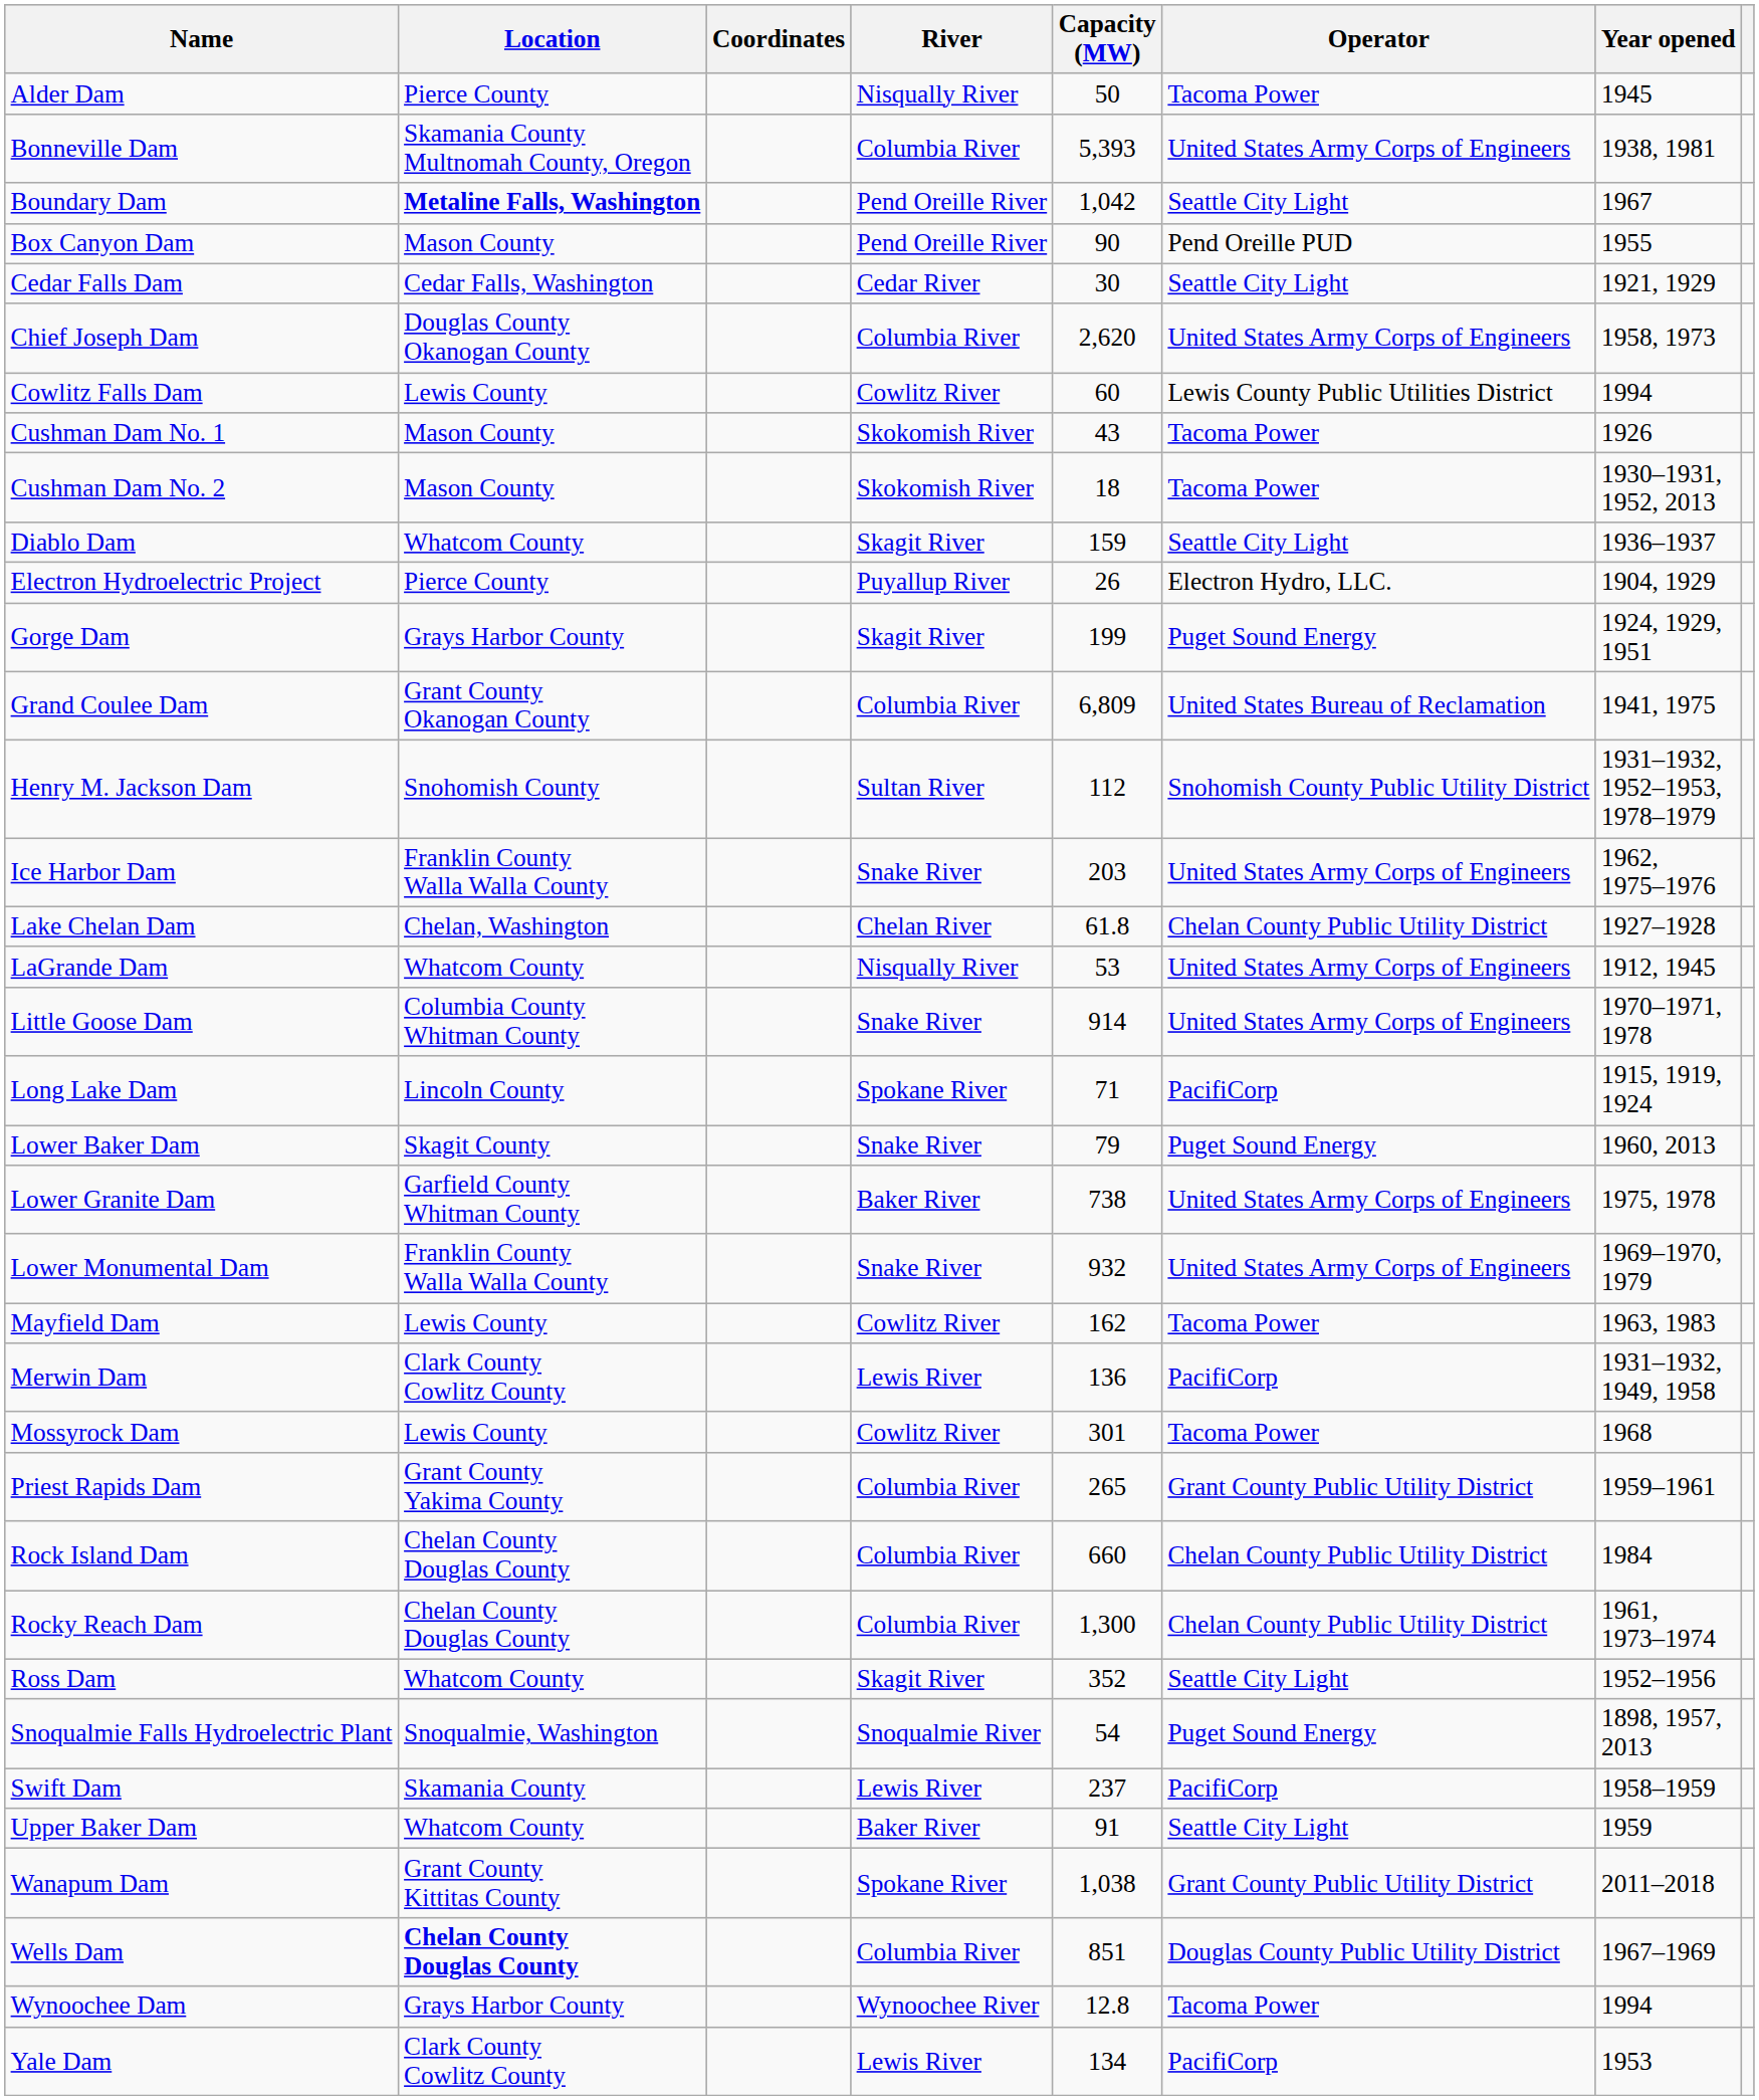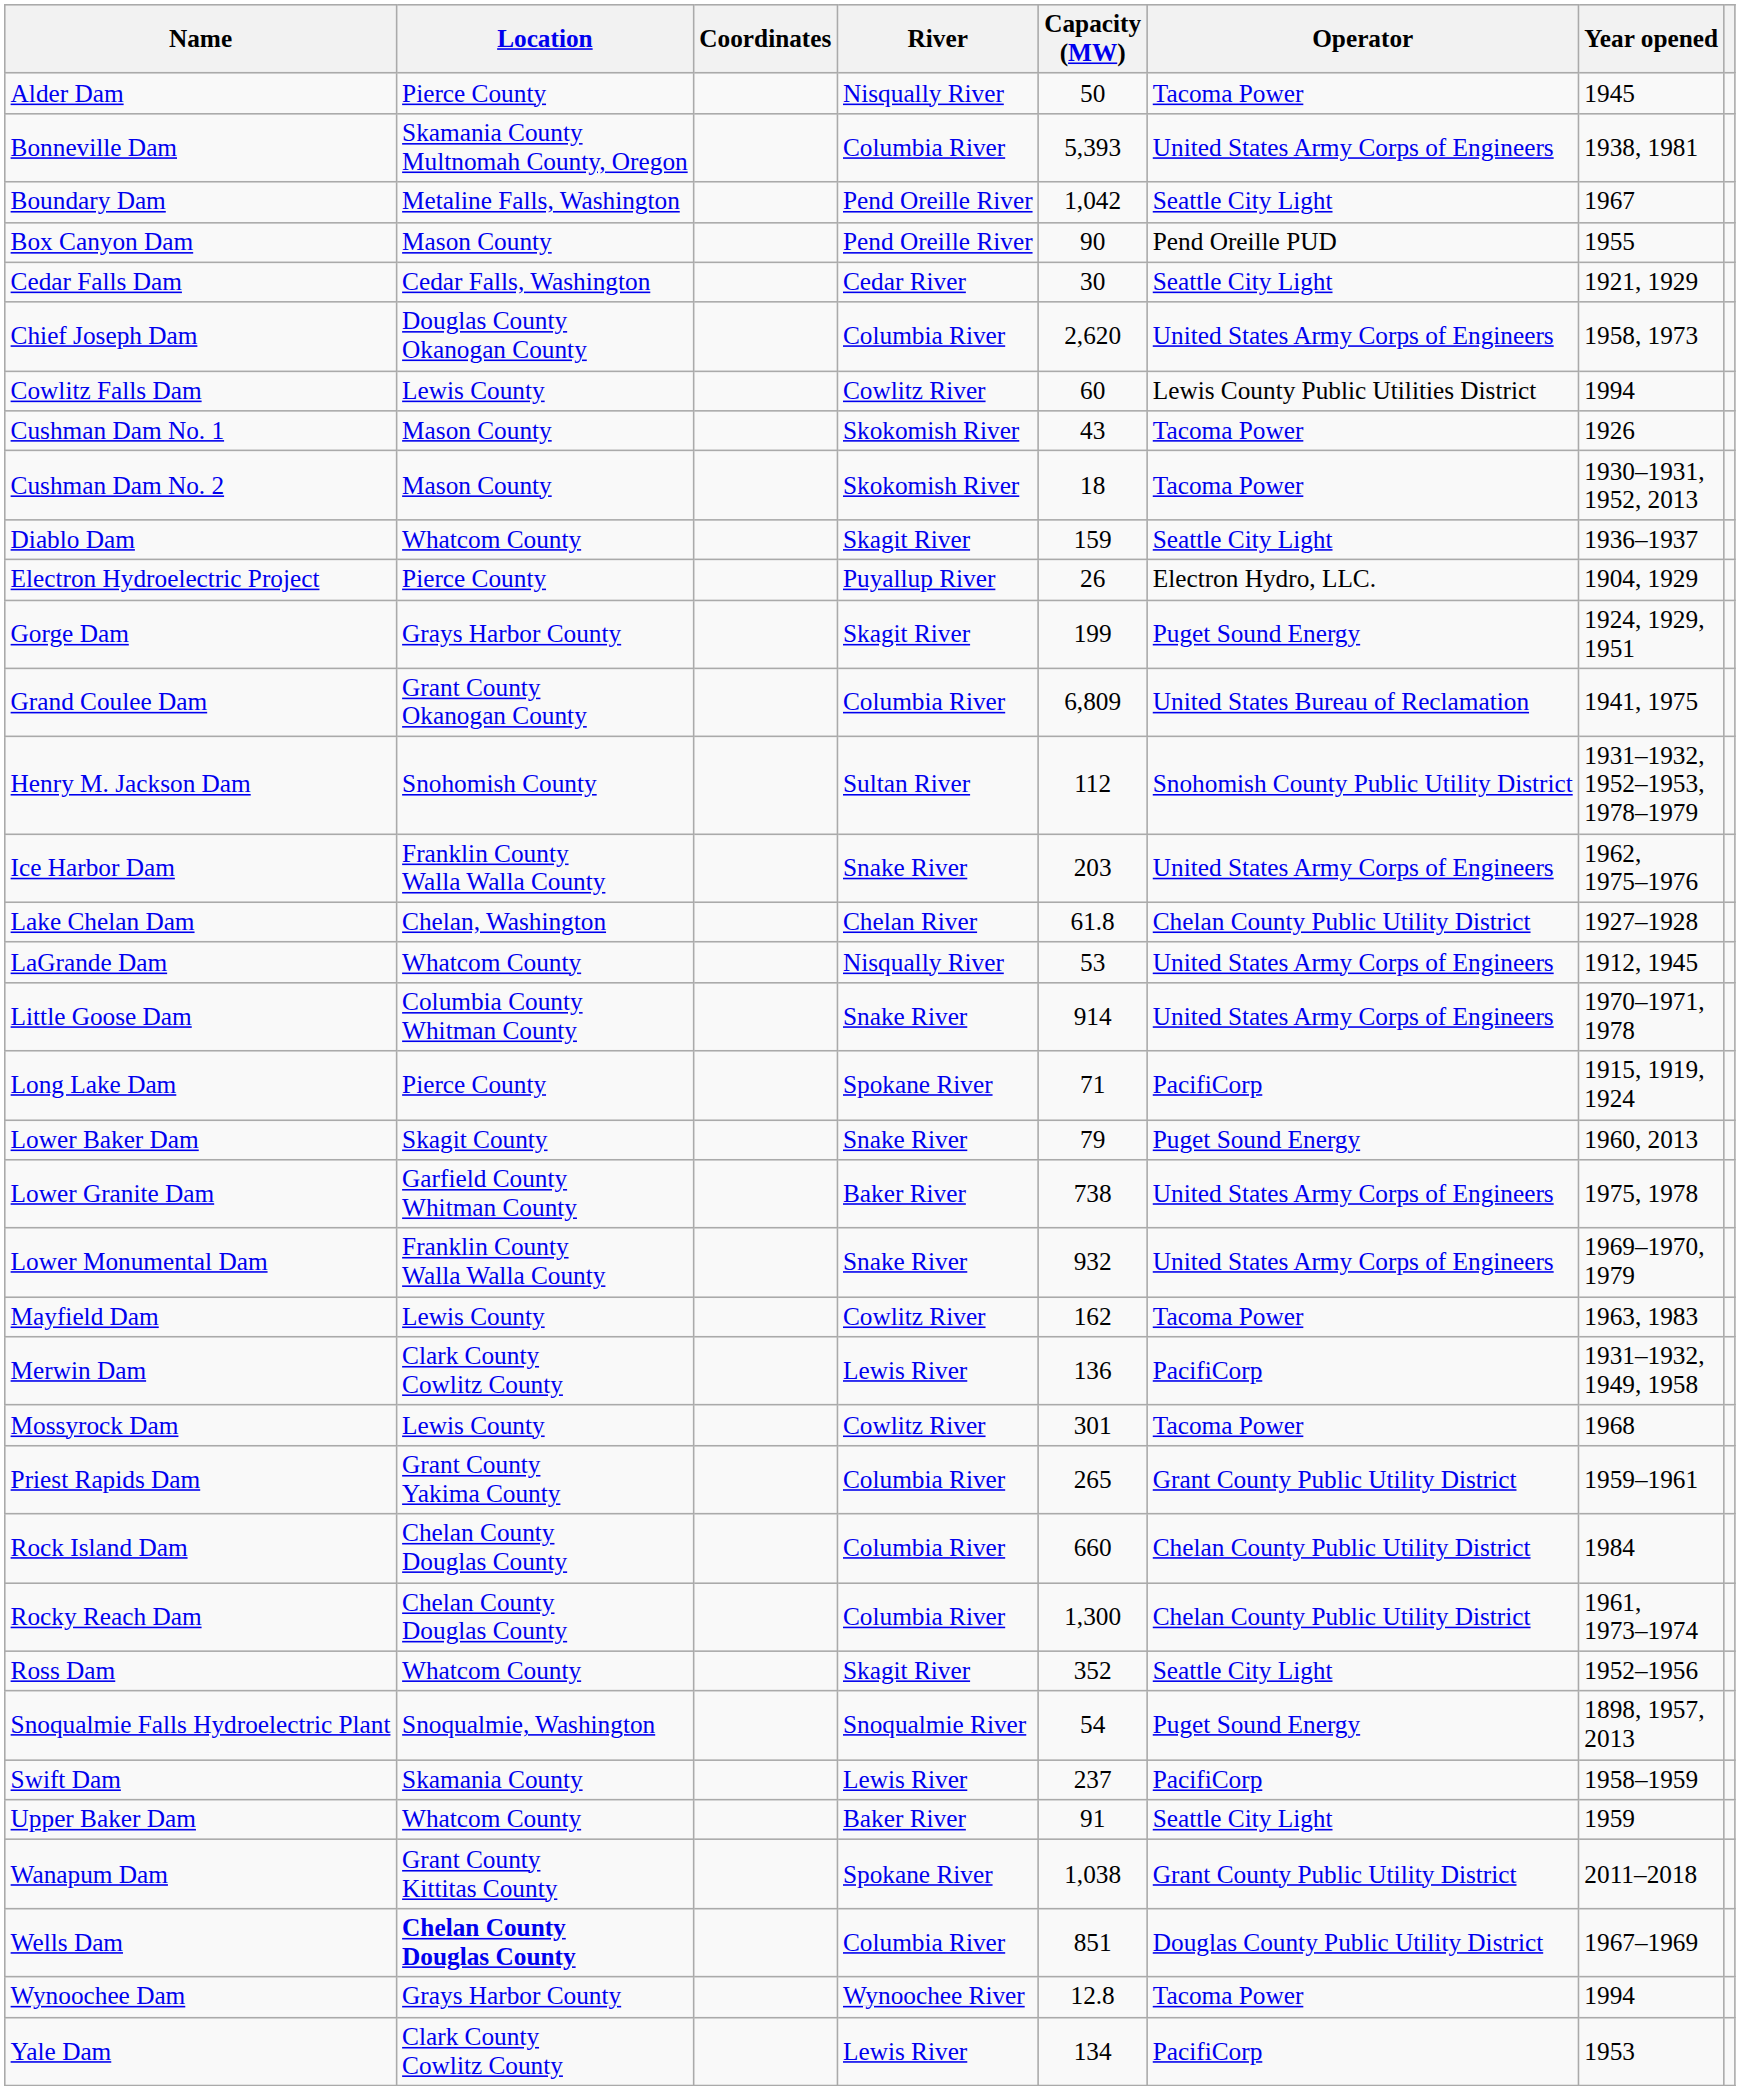Boundary Dam | Location: bold -> normal
Long Lake Dam | Location: Lincoln County -> Pierce County
